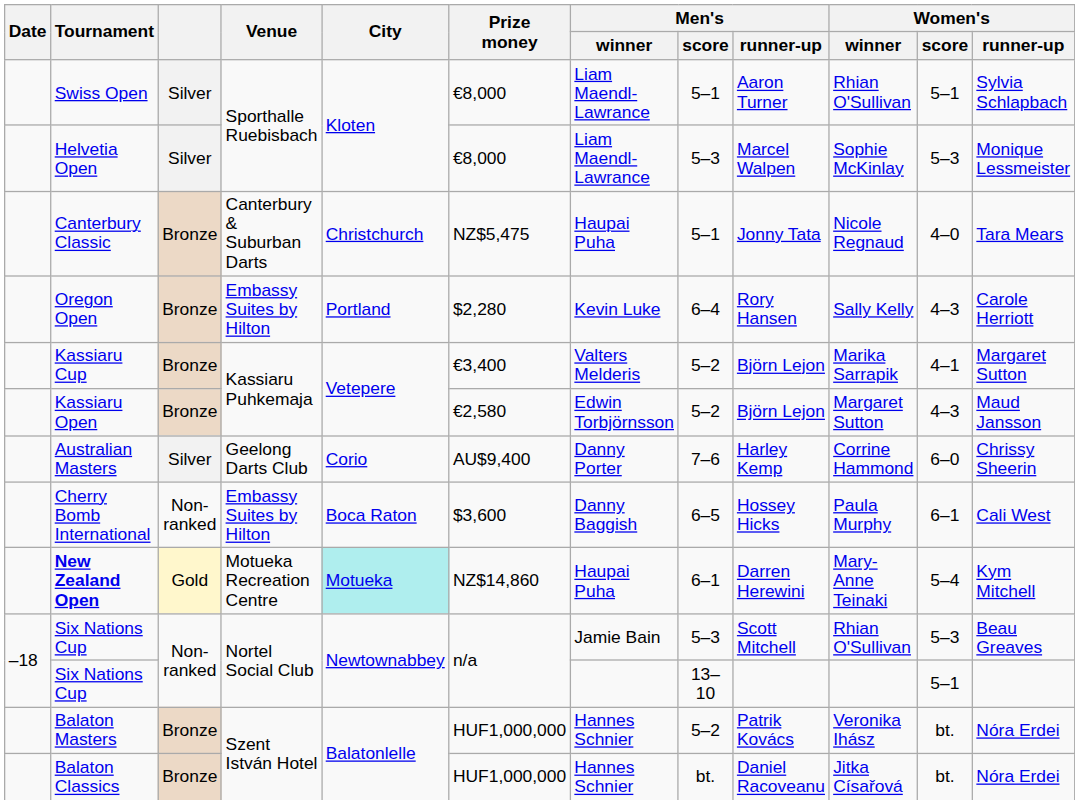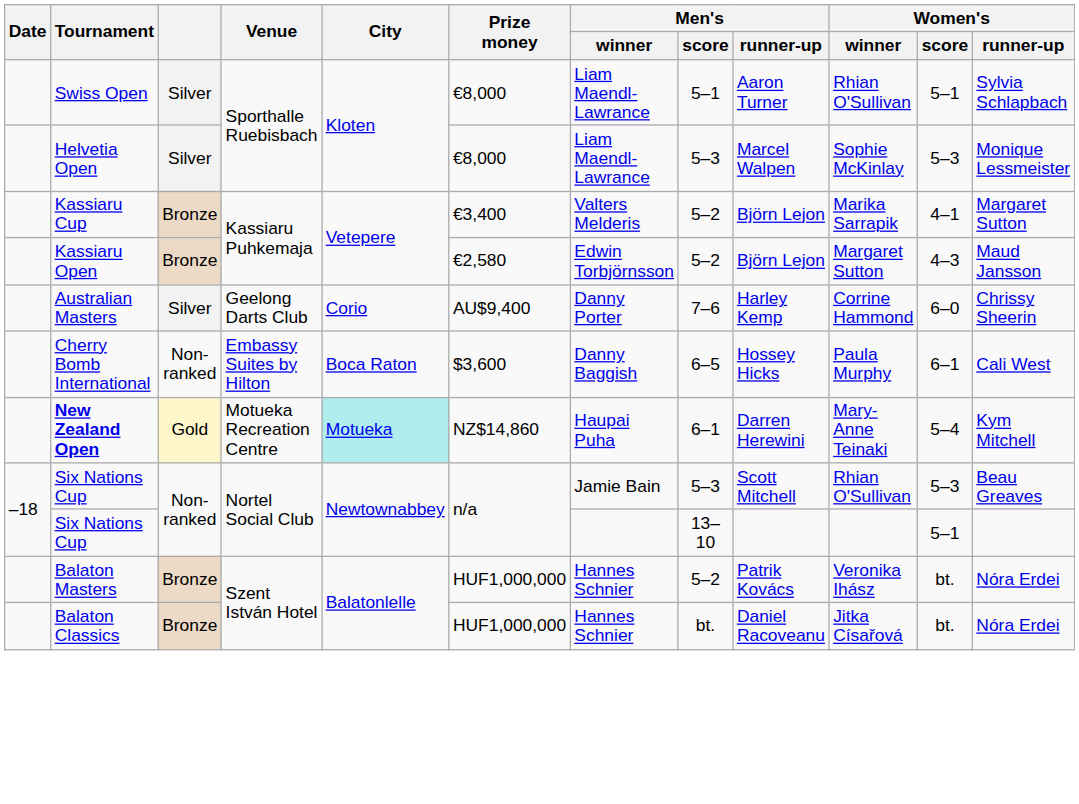- row: Canterbury Classic | Bronze | Canterbury & Suburban Darts | Christchurch | NZ$5,475 | Haupai Puha | 5–1 | Jonny Tata | Nicole Regnaud | 4–0 | Tara Mears
- row: Oregon Open | Bronze | Embassy Suites by Hilton | Portland | $2,280 | Kevin Luke | 6–4 | Rory Hansen | Sally Kelly | 4–3 | Carole Herriott
